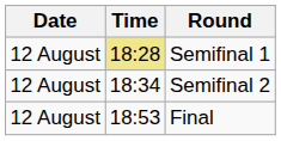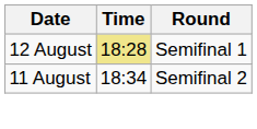Semifinal 2 | Date: 12 August -> 11 August
- row: 12 August | 18:53 | Final
